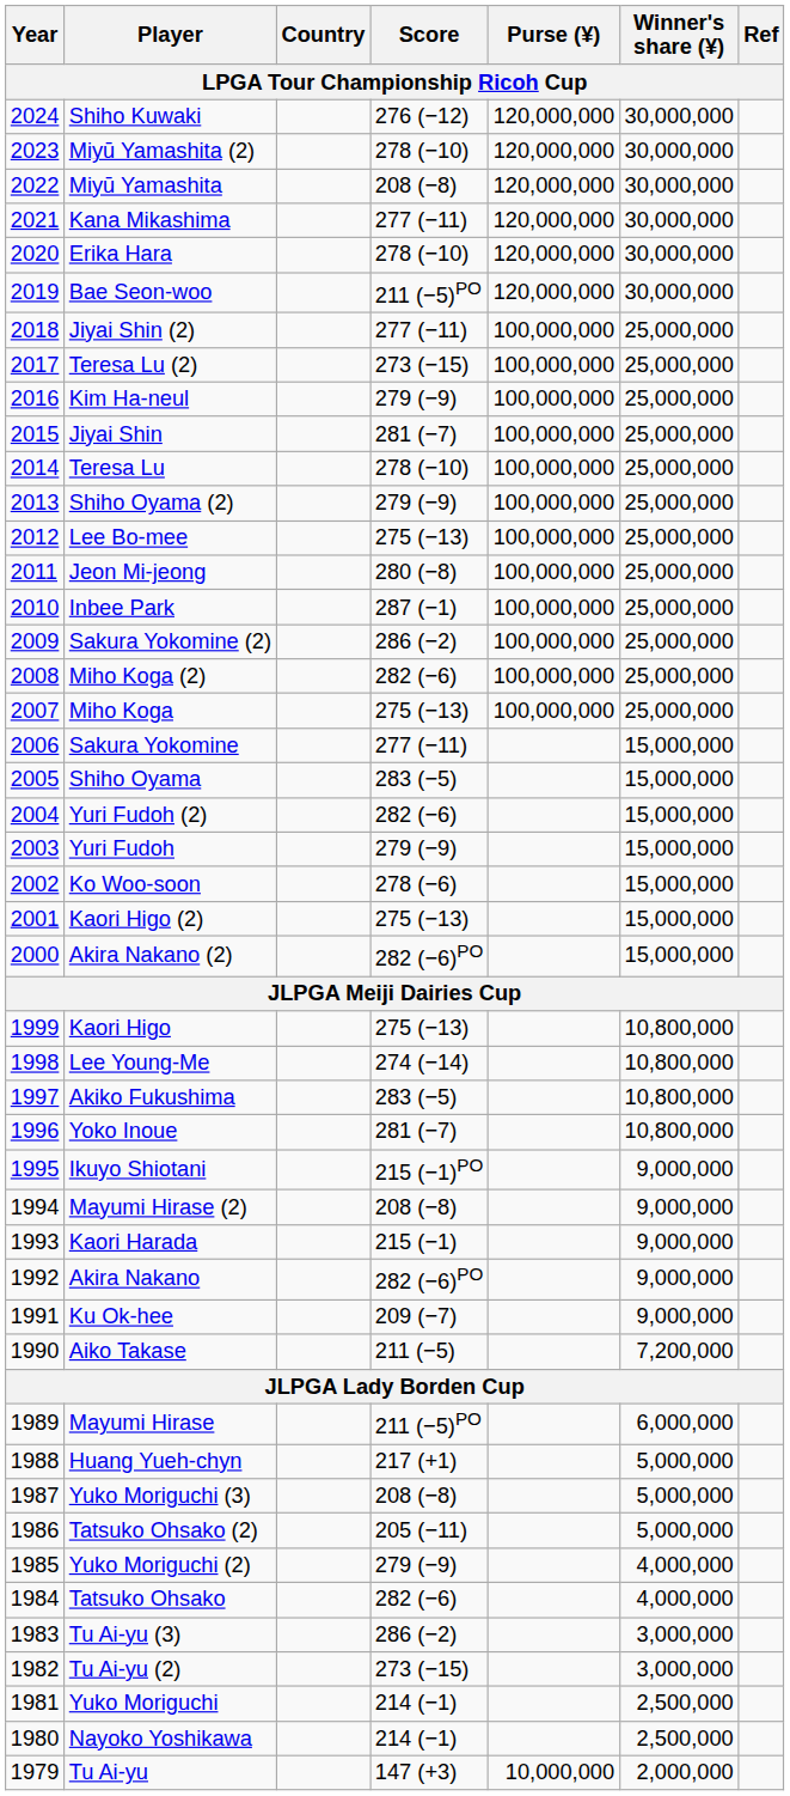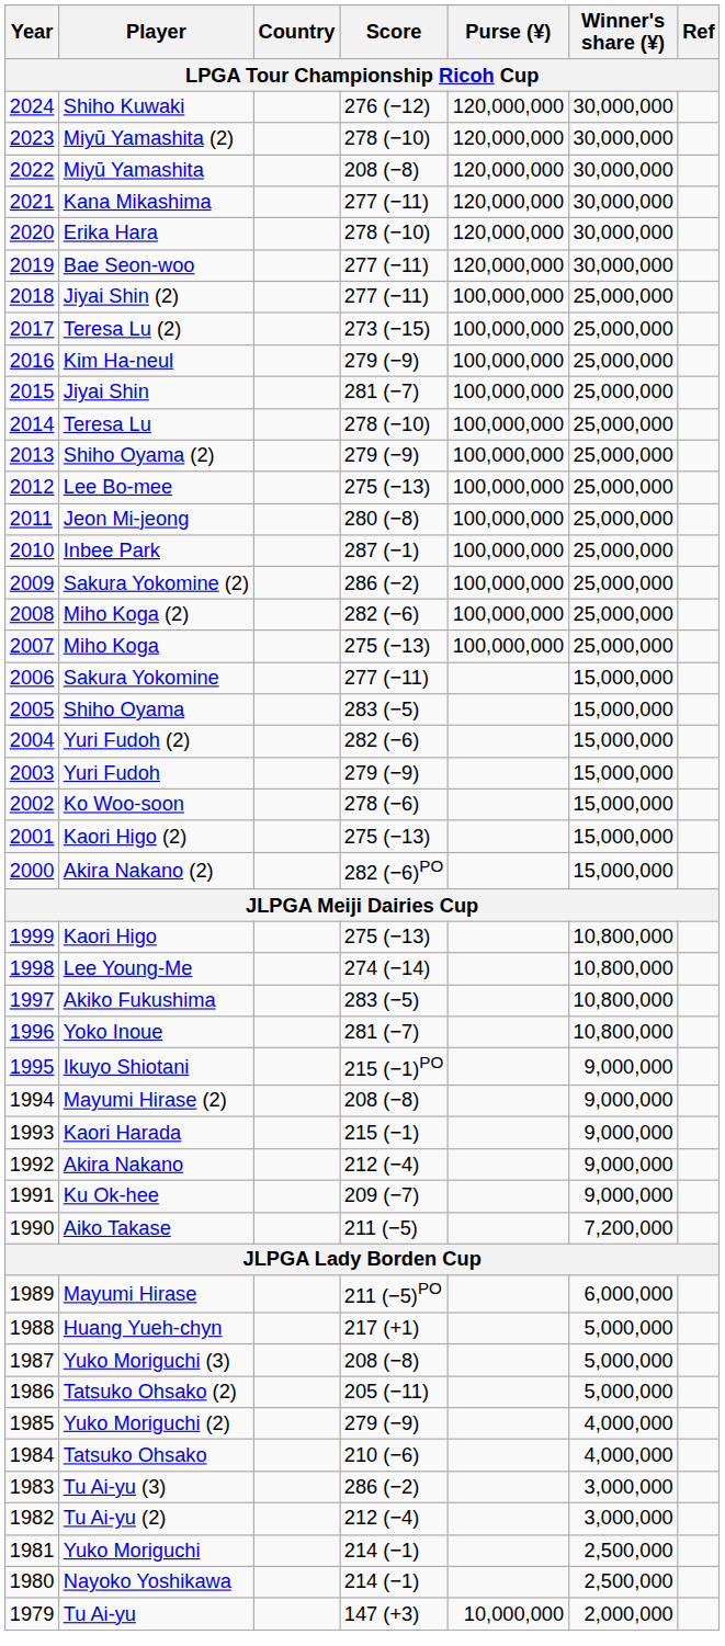Bae Seon-woo | Score: 211 (−5)PO -> 277 (−11)
Akira Nakano | Score: 282 (−6)PO -> 212 (−4)
Tatsuko Ohsako | Score: 282 (−6) -> 210 (−6)
Tu Ai-yu (2) | Score: 273 (−15) -> 212 (−4)
